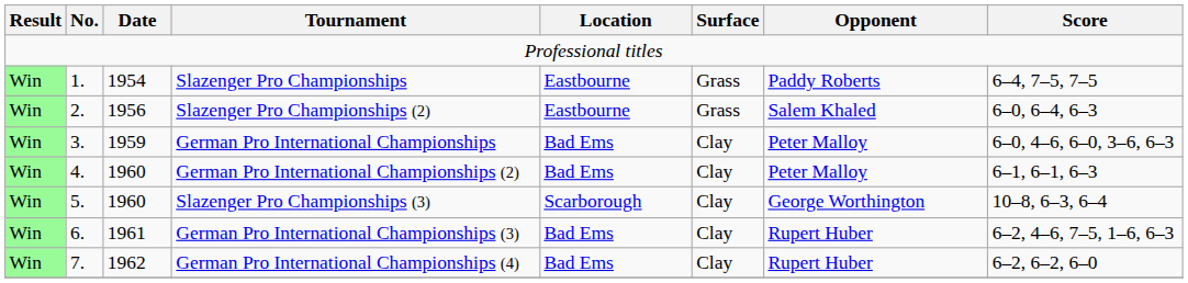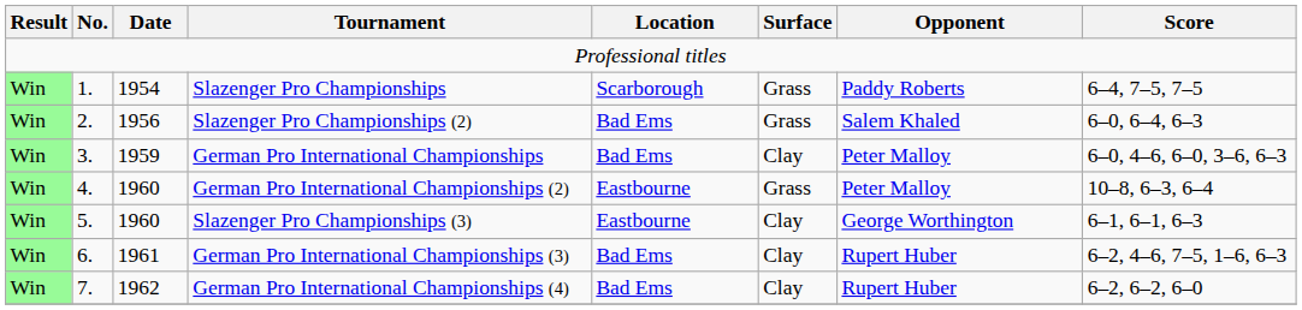Slazenger Pro Championships | Location: Eastbourne -> Scarborough
Slazenger Pro Championships (2) | Location: Eastbourne -> Bad Ems
German Pro International Championships (2) | Location: Bad Ems -> Eastbourne
German Pro International Championships (2) | Surface: Clay -> Grass
German Pro International Championships (2) | Score: 6–1, 6–1, 6–3 -> 10–8, 6–3, 6–4
Slazenger Pro Championships (3) | Location: Scarborough -> Eastbourne
Slazenger Pro Championships (3) | Score: 10–8, 6–3, 6–4 -> 6–1, 6–1, 6–3
